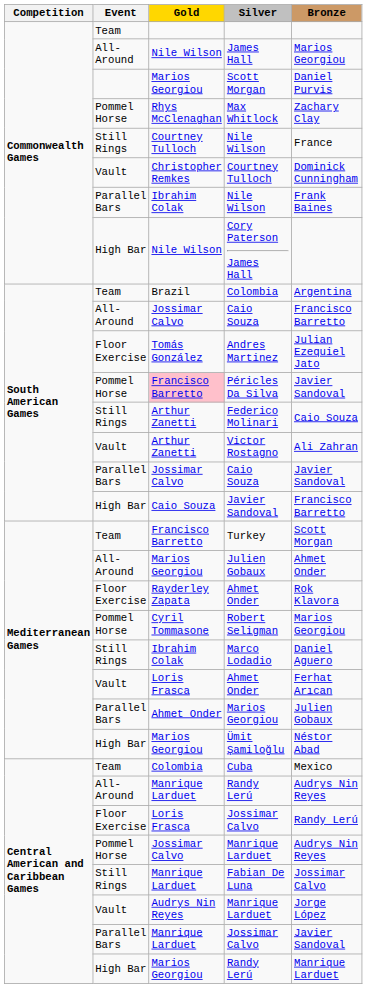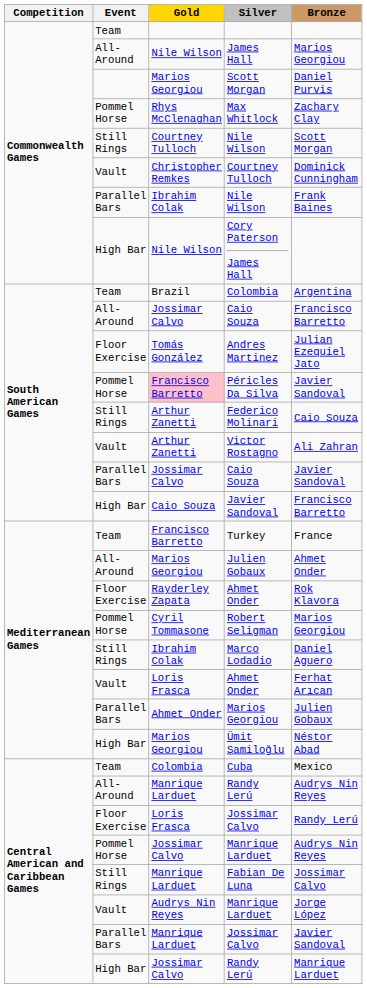Still Rings / Nile Wilson | Bronze: France -> Scott Morgan
Turkey | Bronze: Scott Morgan -> France
High Bar / Randy Lerú | Gold: Marios Georgiou -> Jossimar Calvo
